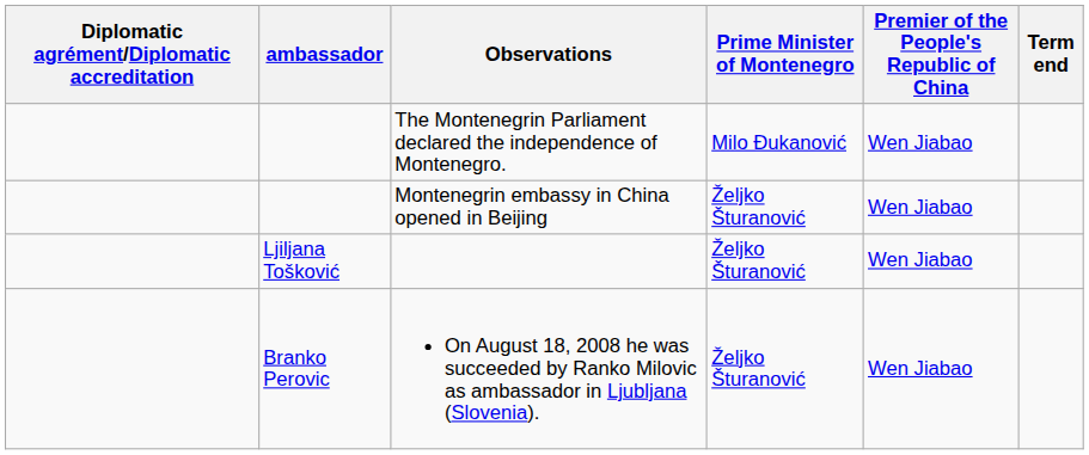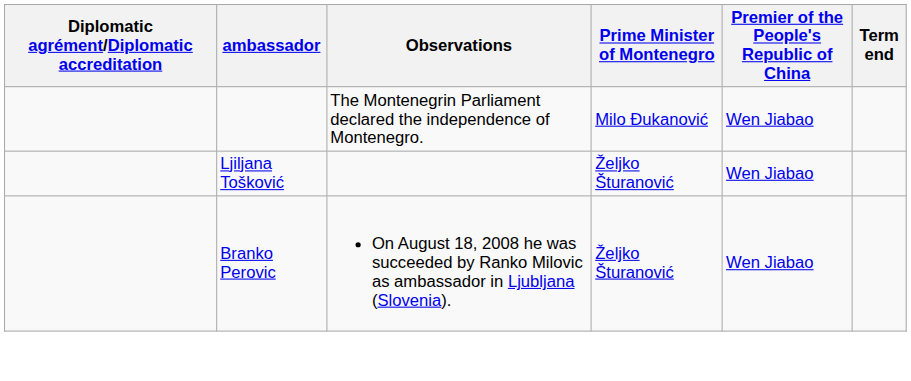- row: Montenegrin embassy in China opened in Beijing | Željko Šturanović | Wen Jiabao
